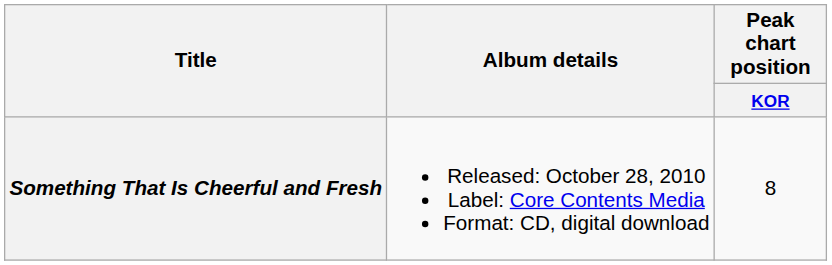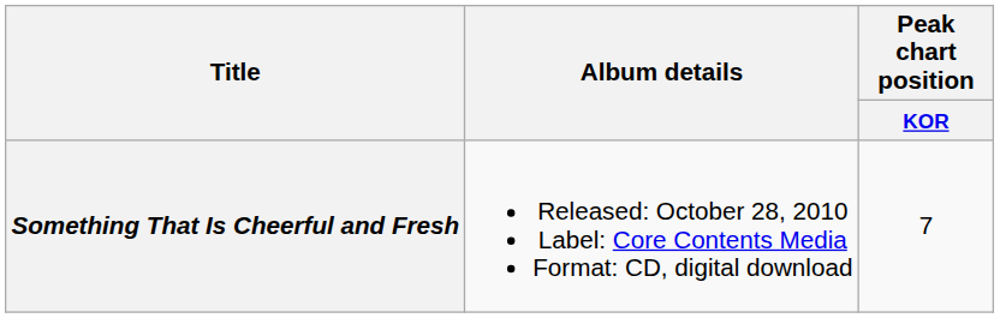Something That Is Cheerful and Fresh | Peak chart position / KOR: 8 -> 7
